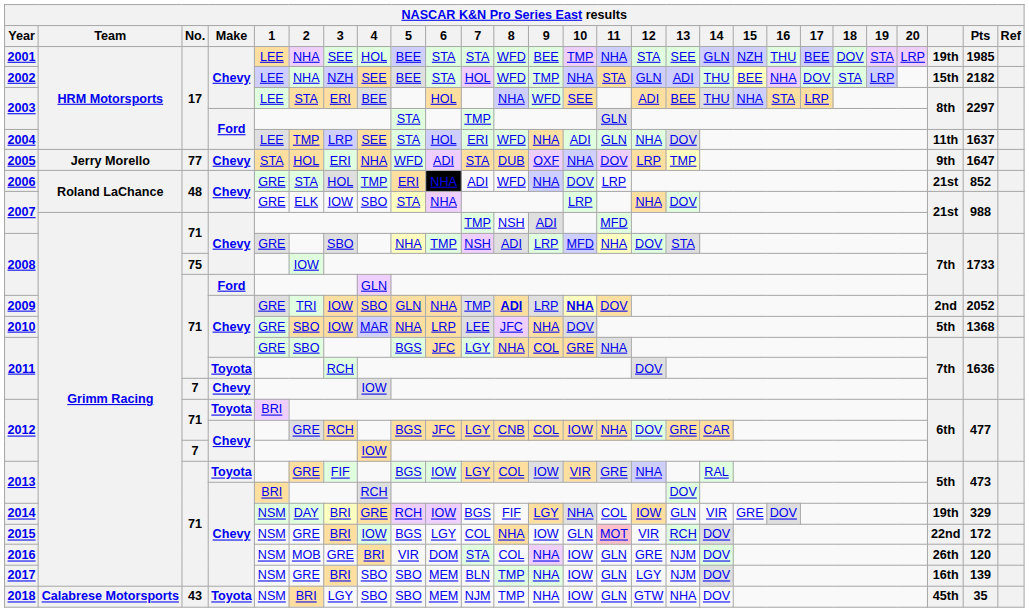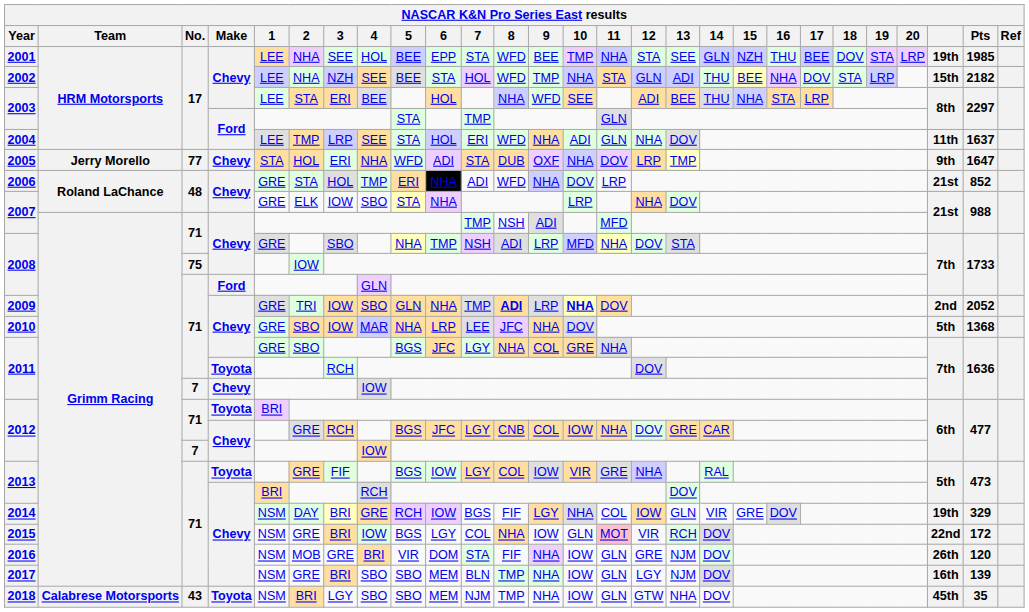2001 | 6: STA -> EPP
2016 | 8: COL -> FIF
